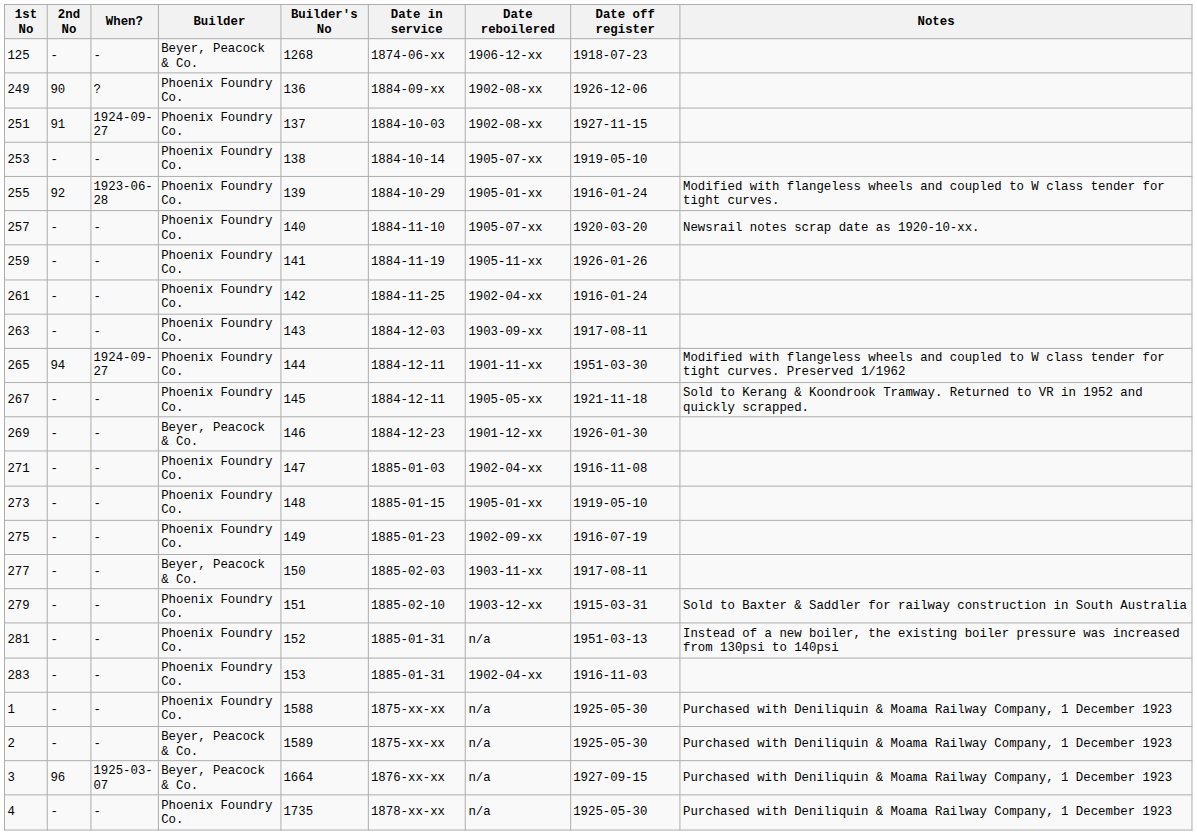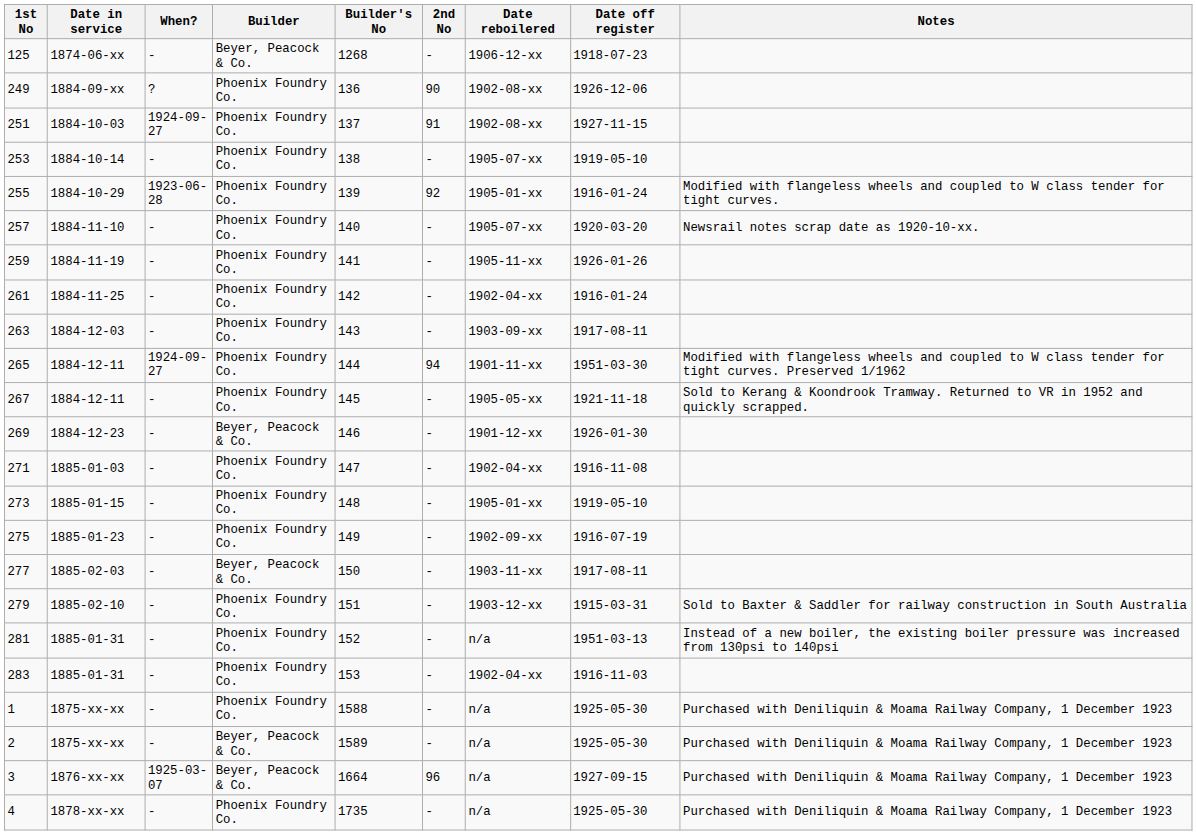columns swapped: 2nd No <-> Date in service
